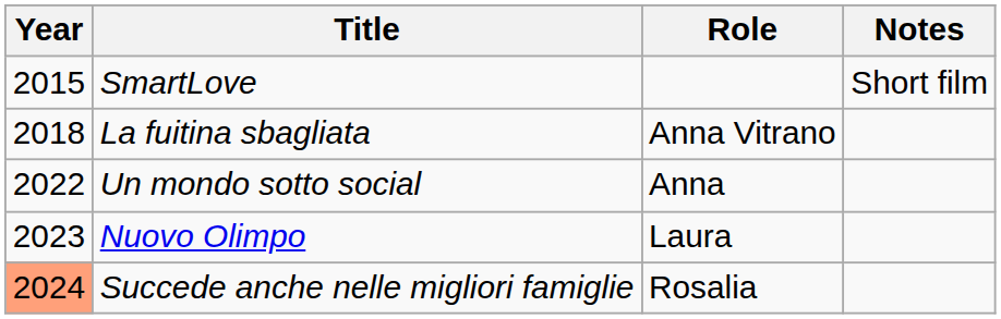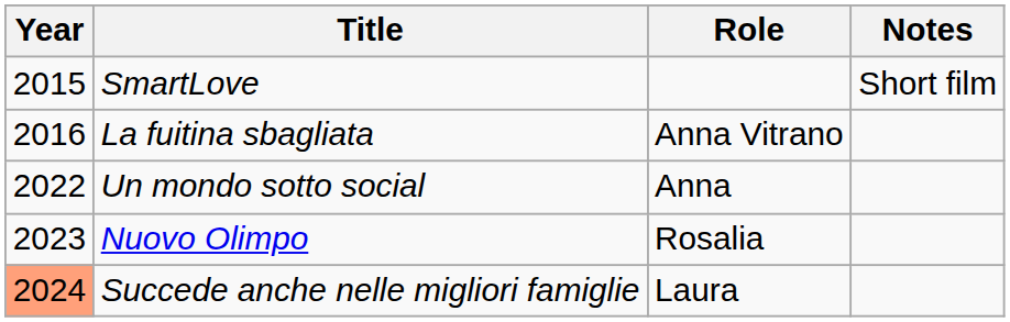La fuitina sbagliata | Year: 2018 -> 2016
Nuovo Olimpo | Role: Laura -> Rosalia
Succede anche nelle migliori famiglie | Role: Rosalia -> Laura
